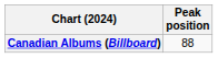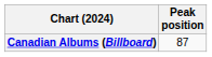Canadian Albums (Billboard) | Peak position: 88 -> 87
